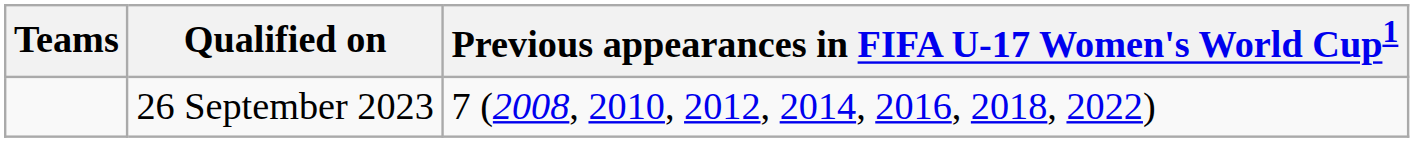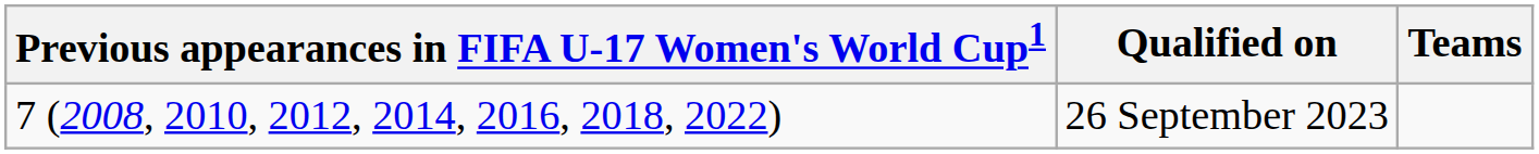columns swapped: Teams <-> Previous appearances in FIFA U-17 Women's World Cup1
